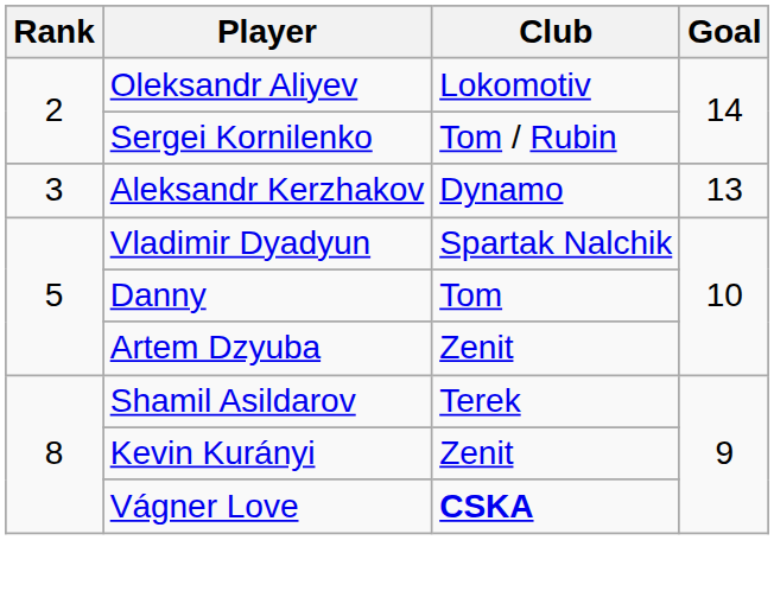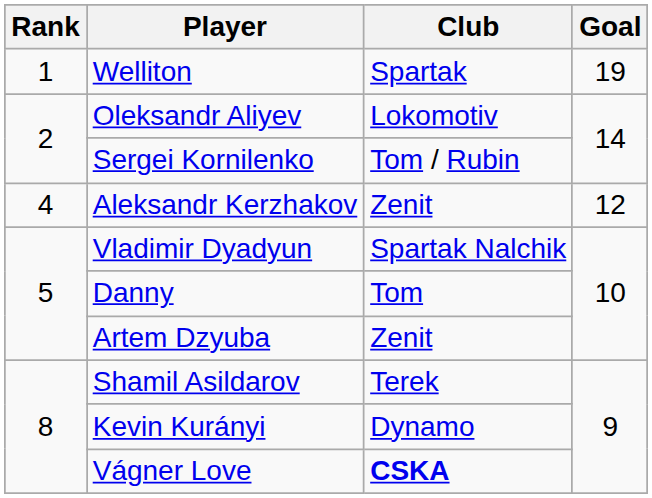+ row: 1 | Welliton | Spartak | 19
Aleksandr Kerzhakov | Rank: 3 -> 4
Aleksandr Kerzhakov | Club: Dynamo -> Zenit
Aleksandr Kerzhakov | Goal: 13 -> 12
Kevin Kurányi | Club: Zenit -> Dynamo
